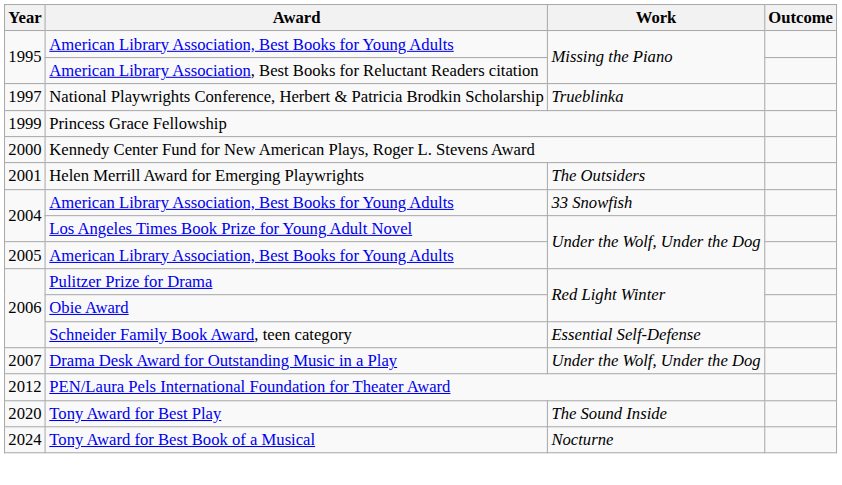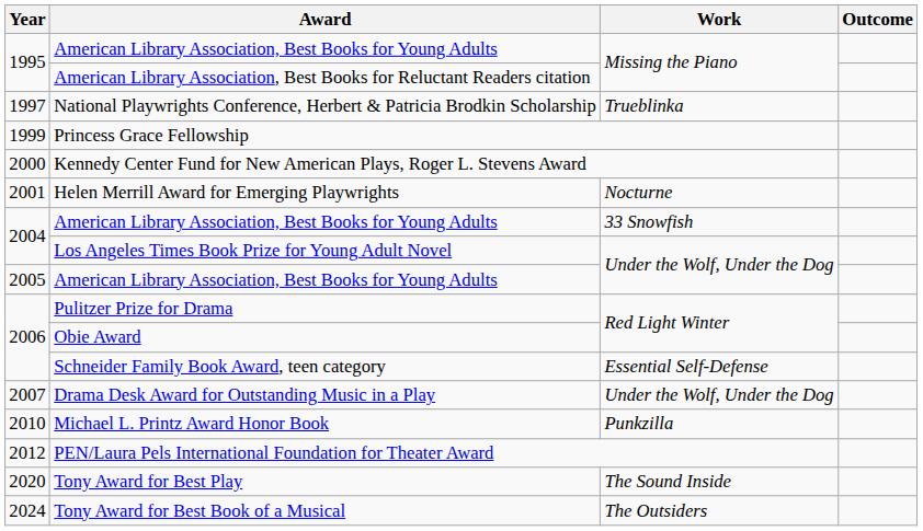Helen Merrill Award for Emerging Playwrights | Work: The Outsiders -> Nocturne
+ row: 2010 | Michael L. Printz Award Honor Book | Punkzilla
Tony Award for Best Book of a Musical | Work: Nocturne -> The Outsiders
